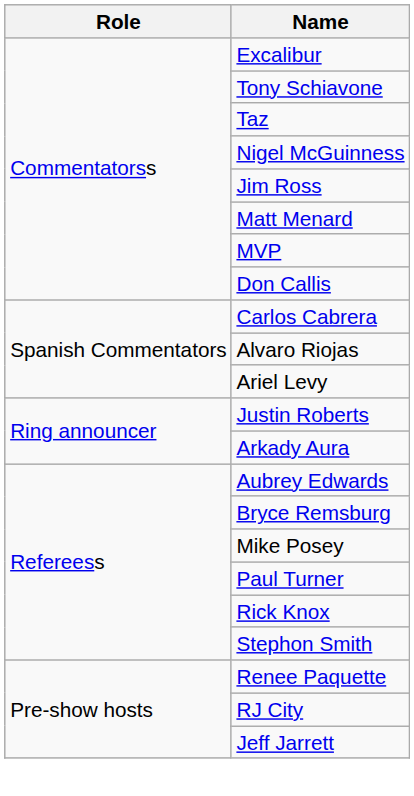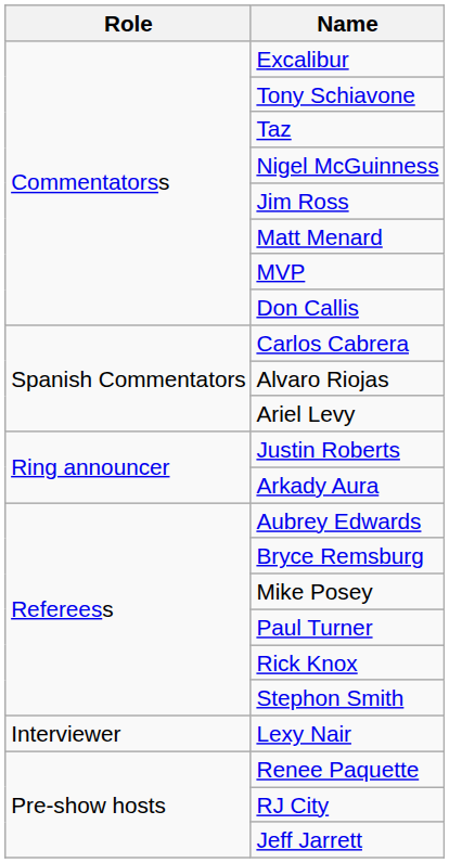+ row: Interviewer | Lexy Nair
